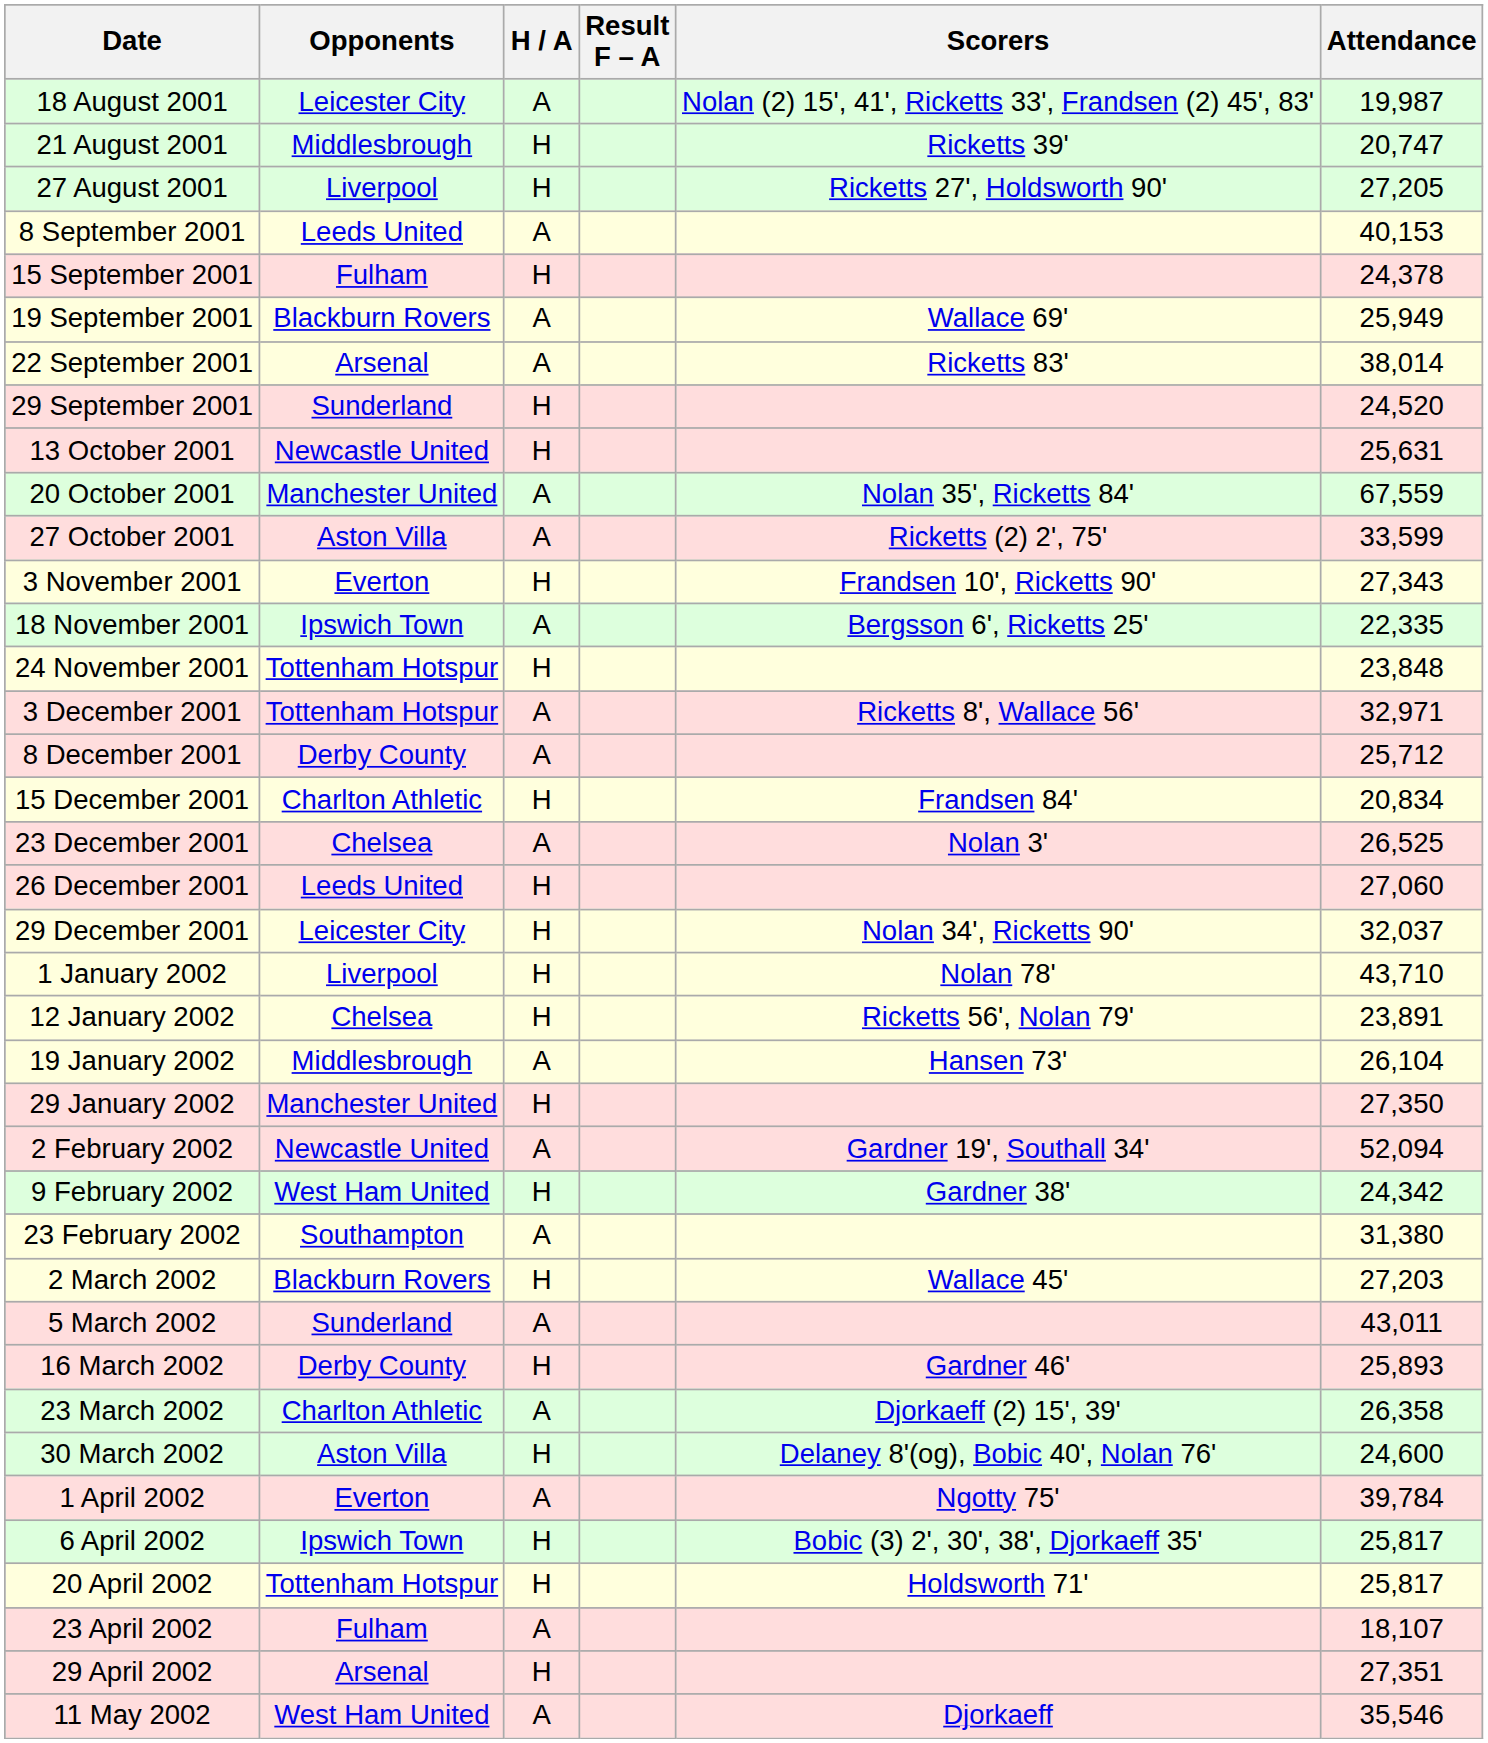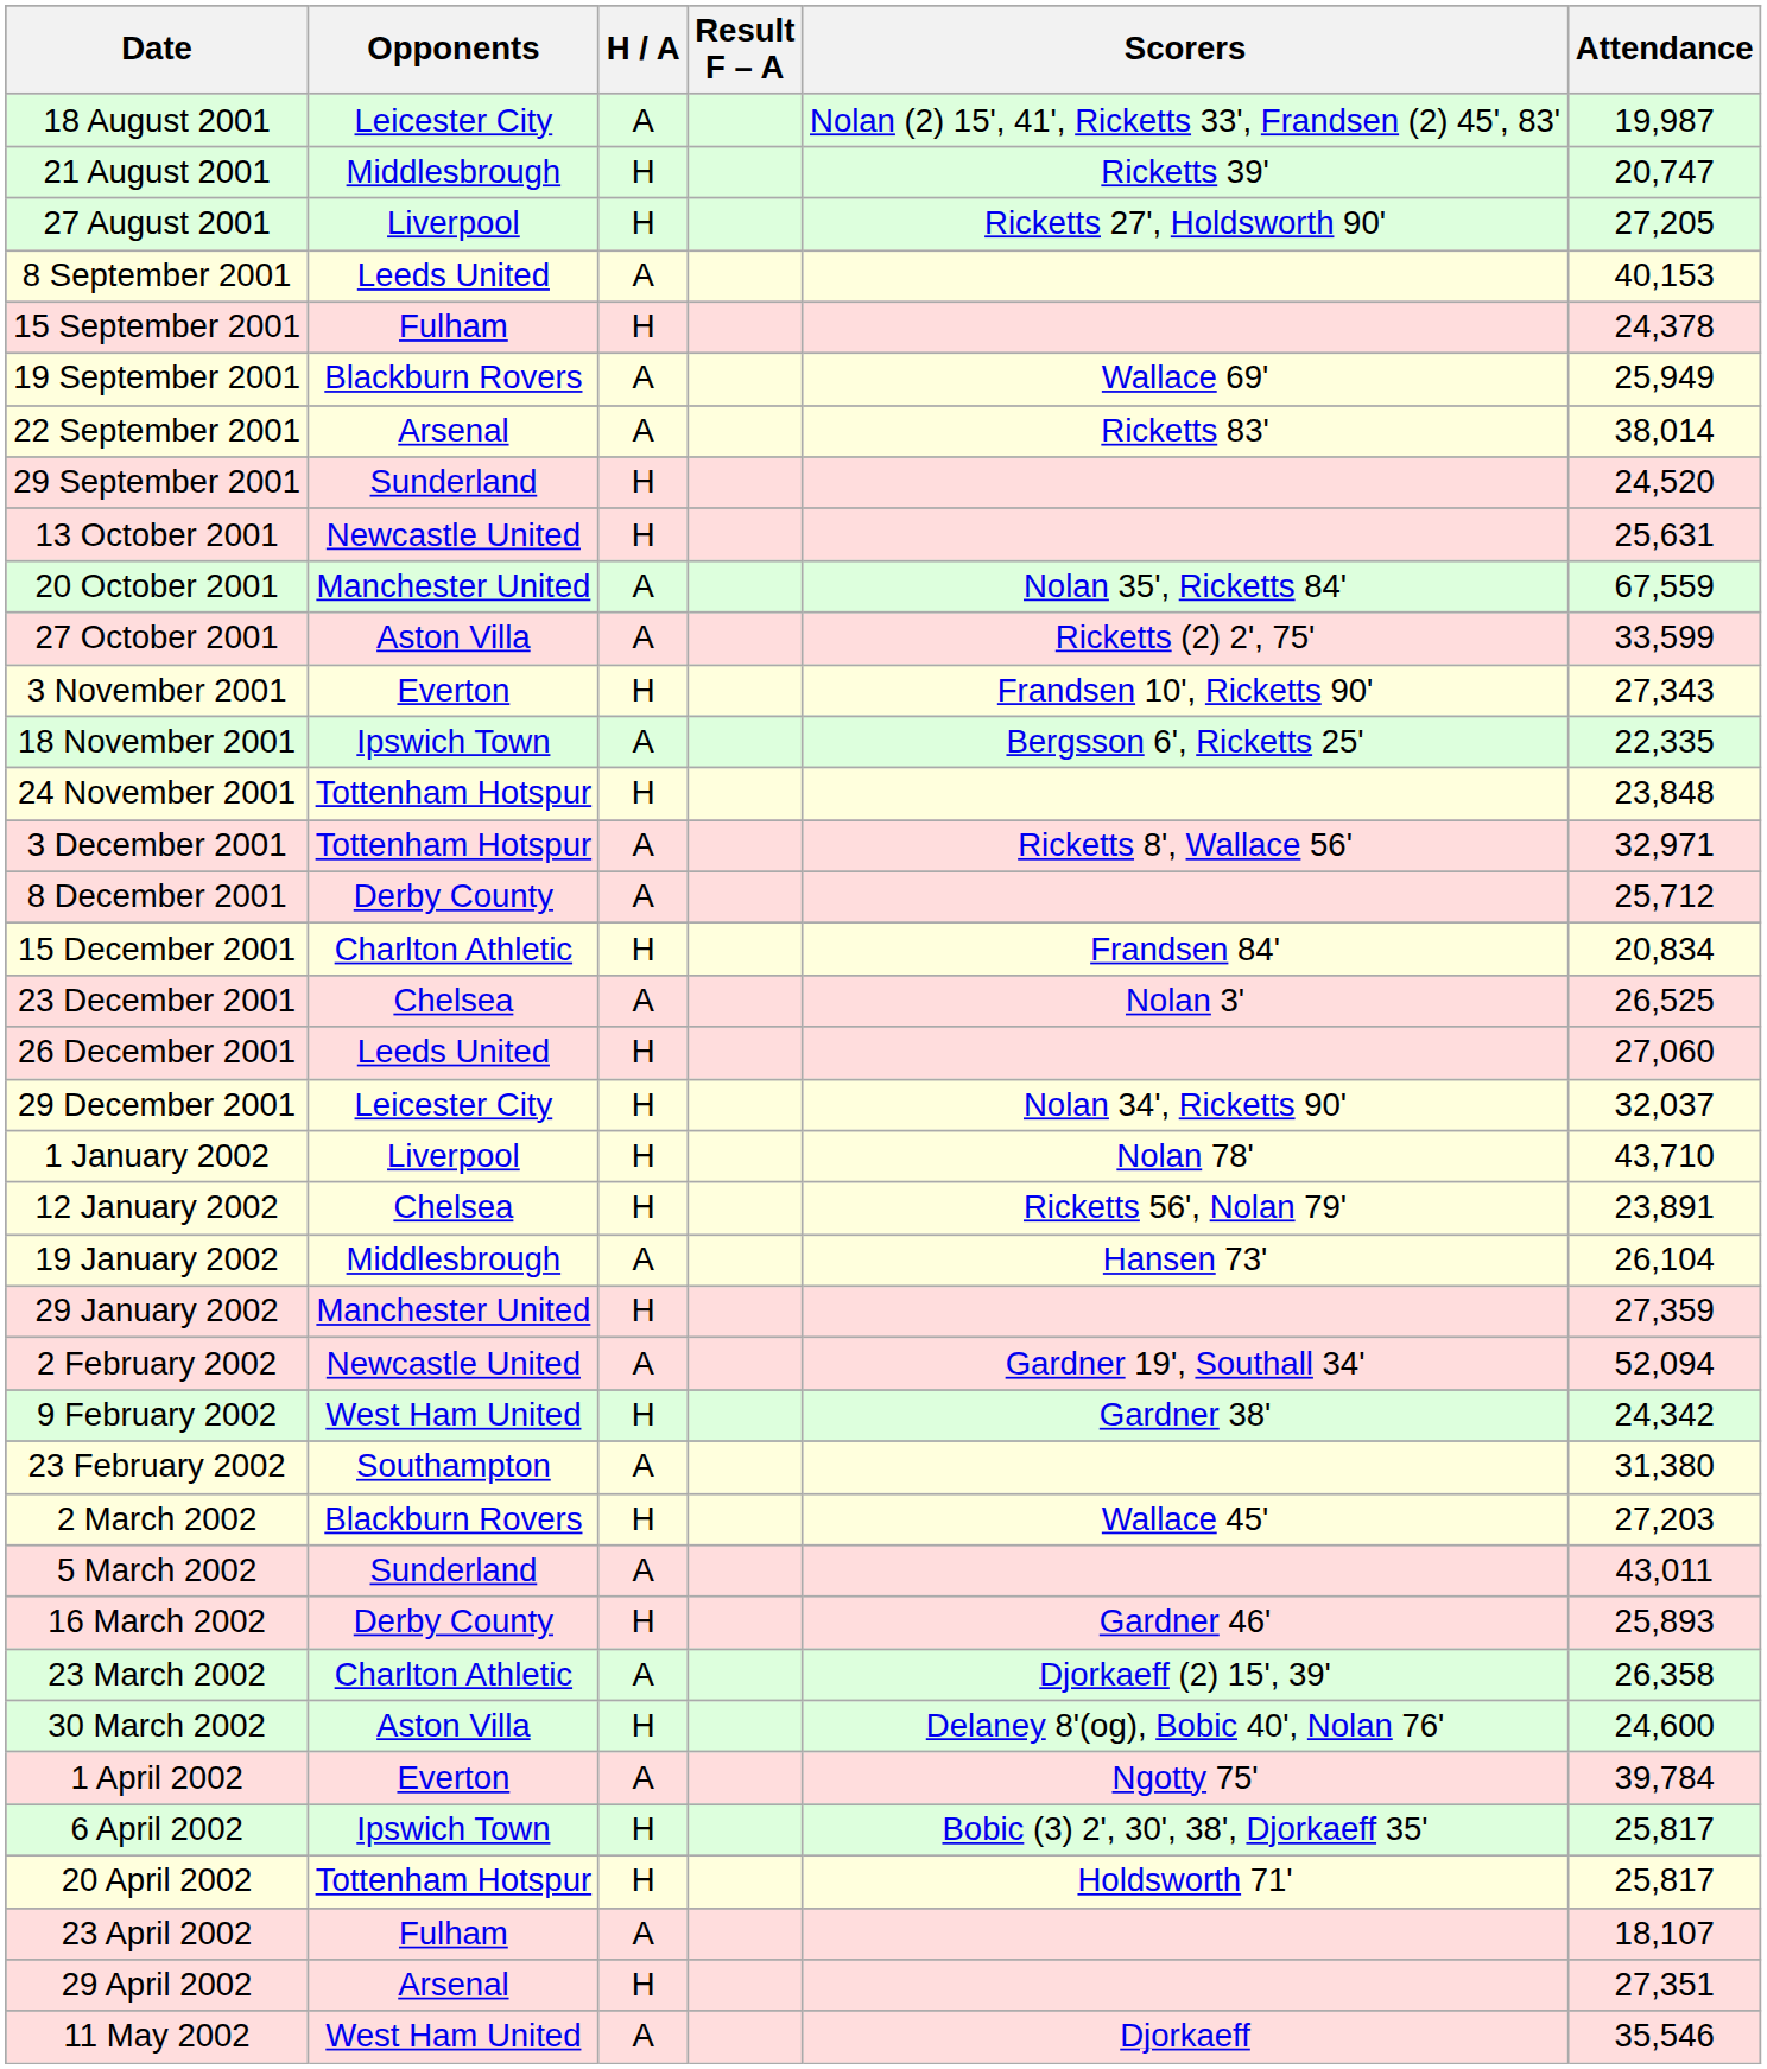29 January 2002 | Attendance: 27,350 -> 27,359
